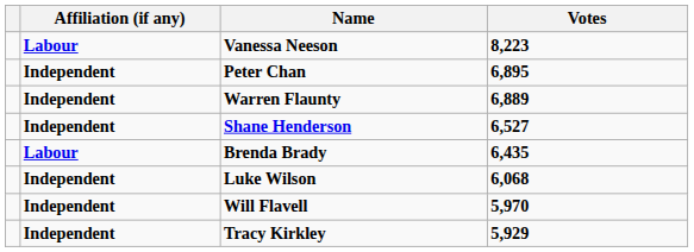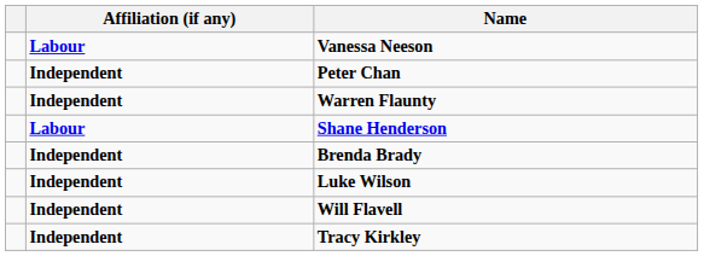- column: Votes | 8,223 | 6,895 | 6,889 | 6,527 | 6,435 | 6,068 | 5,970 | 5,929
Shane Henderson | Affiliation (if any): Independent -> Labour
Brenda Brady | Affiliation (if any): Labour -> Independent
